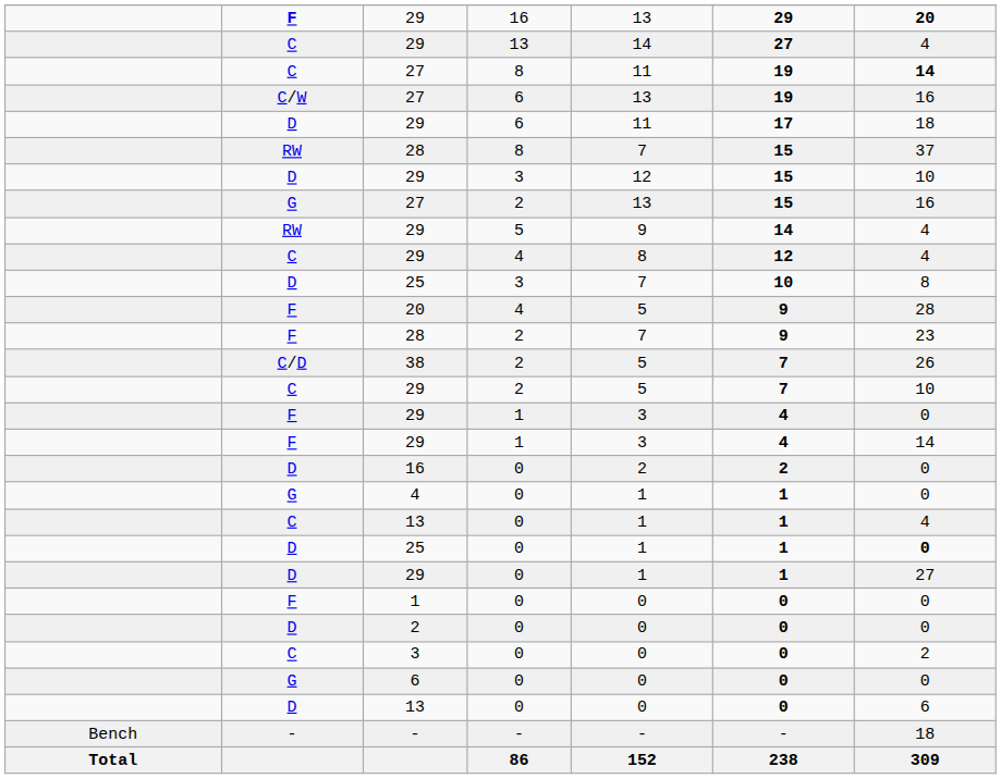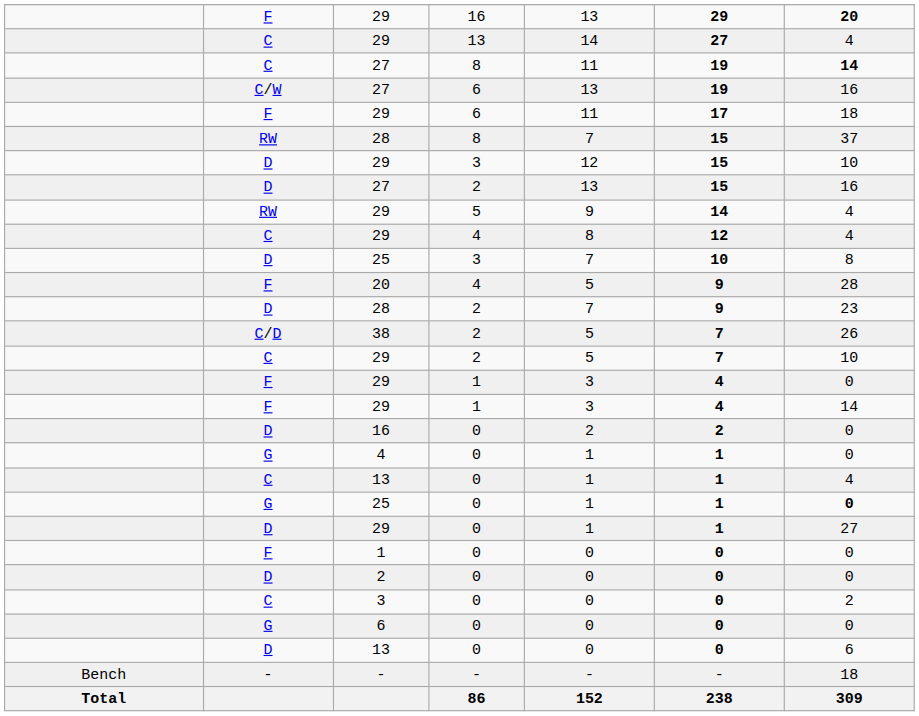29 / 16 | column 2: bold -> normal
29 / 6 | column 2: D -> F
27 / 2 | column 2: G -> D
28 / 2 | column 2: F -> D
25 / 0 | column 2: D -> G
